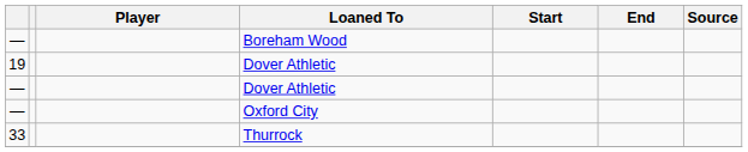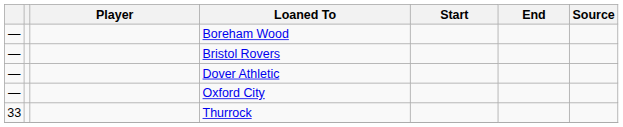+ row: — | Bristol Rovers
- row: 19 | Dover Athletic
